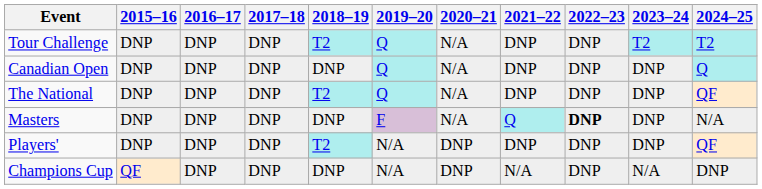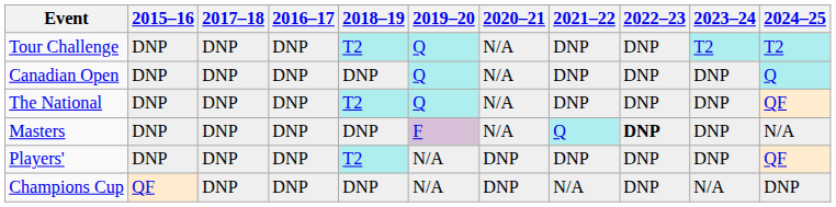columns swapped: 2016–17 <-> 2017–18
